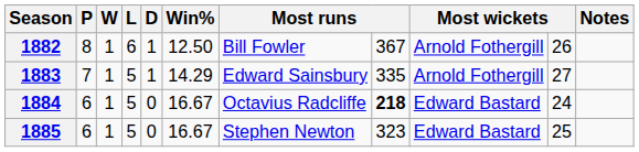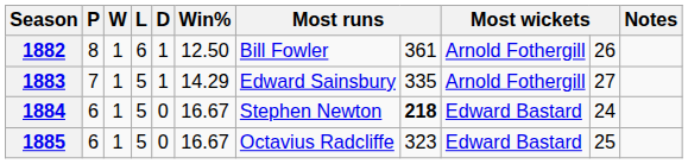1882 | column 8: 367 -> 361
1884 | column 7: Octavius Radcliffe -> Stephen Newton
1885 | column 7: Stephen Newton -> Octavius Radcliffe
